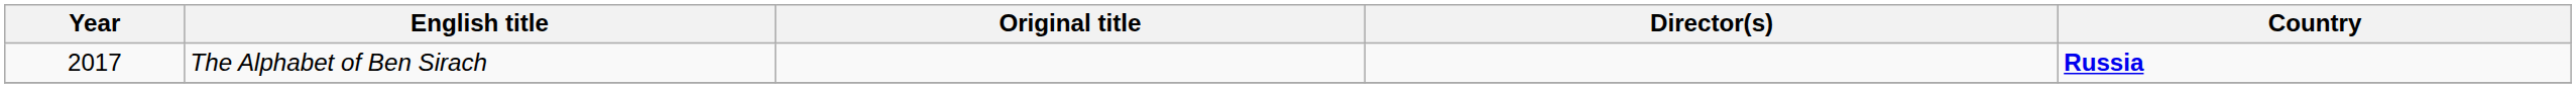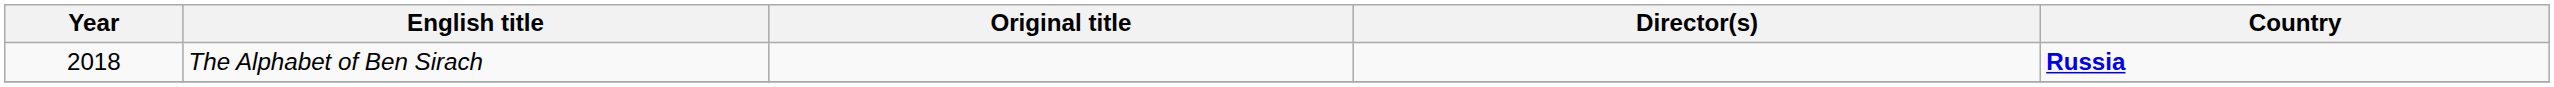The Alphabet of Ben Sirach | Year: 2017 -> 2018
